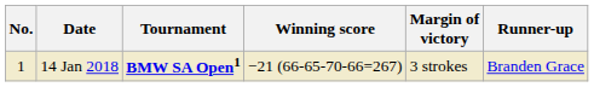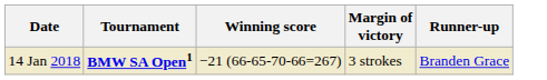- column: No. | 1
